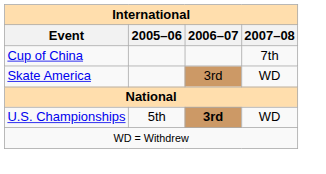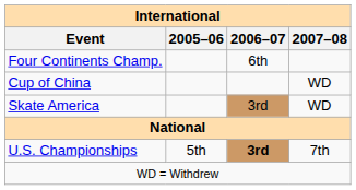+ row: Four Continents Champ. | 6th
Cup of China | 2007–08: 7th -> WD
U.S. Championships | 2007–08: WD -> 7th
